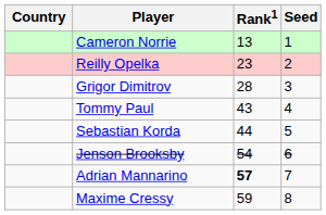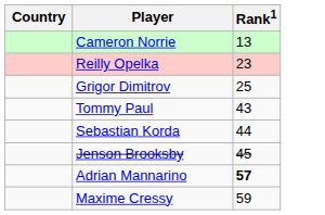- column: Seed | 1 | 2 | 3 | 4 | 5 | 6 | 7 | 8
Grigor Dimitrov | Rank1: 28 -> 25
Jenson Brooksby | Rank1: 54 -> 45
